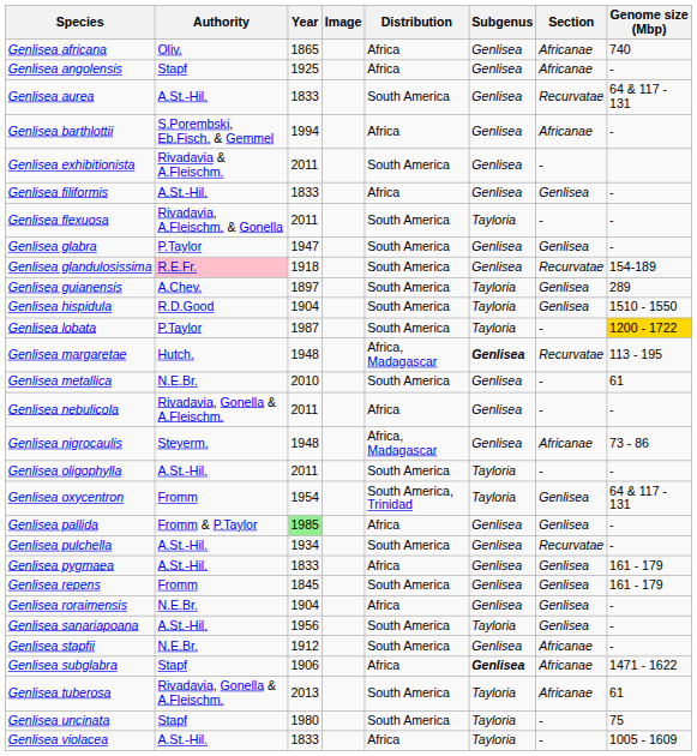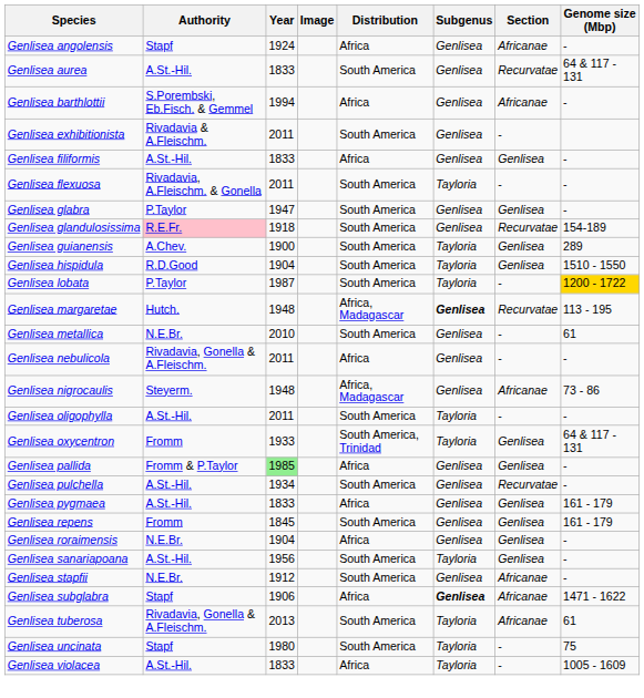- row: Genlisea africana | Oliv. | 1865 | Africa | Genlisea | Africanae | 740
Genlisea angolensis | Year: 1925 -> 1924
Genlisea guianensis | Year: 1897 -> 1900
Genlisea oxycentron | Year: 1954 -> 1933
